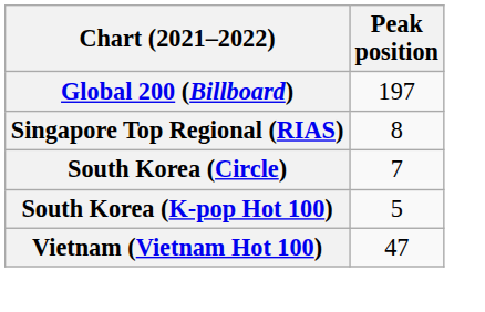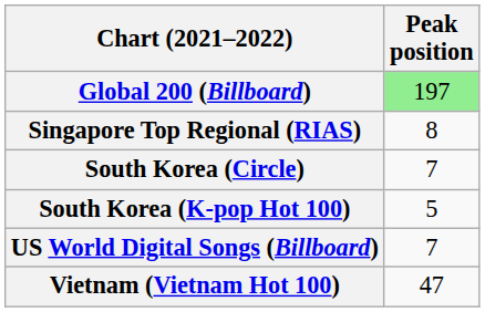Global 200 (Billboard) | Peak position: no background -> lightgreen background
+ row: US World Digital Songs (Billboard) | 7
